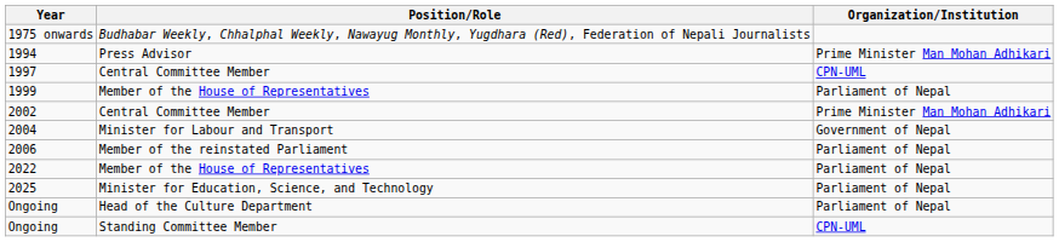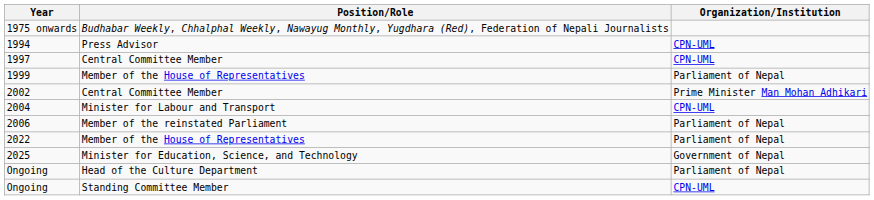1994 | Organization/Institution: Prime Minister Man Mohan Adhikari -> CPN-UML
2004 | Organization/Institution: Government of Nepal -> CPN-UML
2025 | Organization/Institution: Parliament of Nepal -> Government of Nepal
